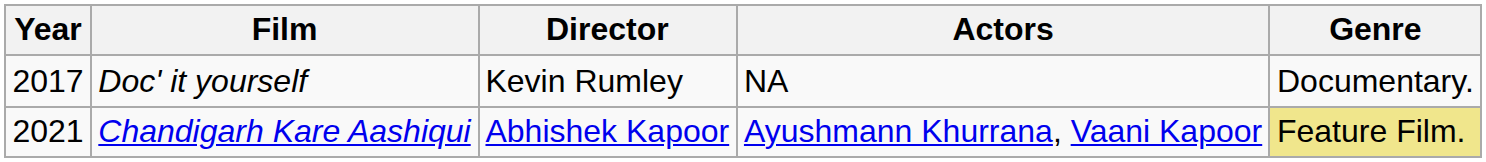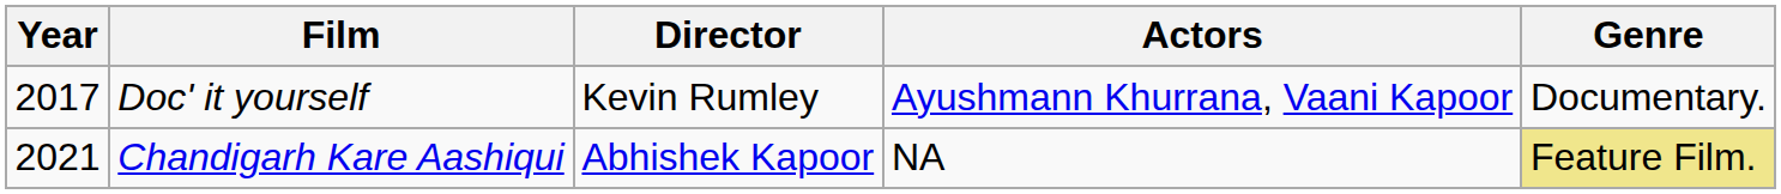Doc' it yourself | Actors: NA -> Ayushmann Khurrana, Vaani Kapoor
Chandigarh Kare Aashiqui | Actors: Ayushmann Khurrana, Vaani Kapoor -> NA
